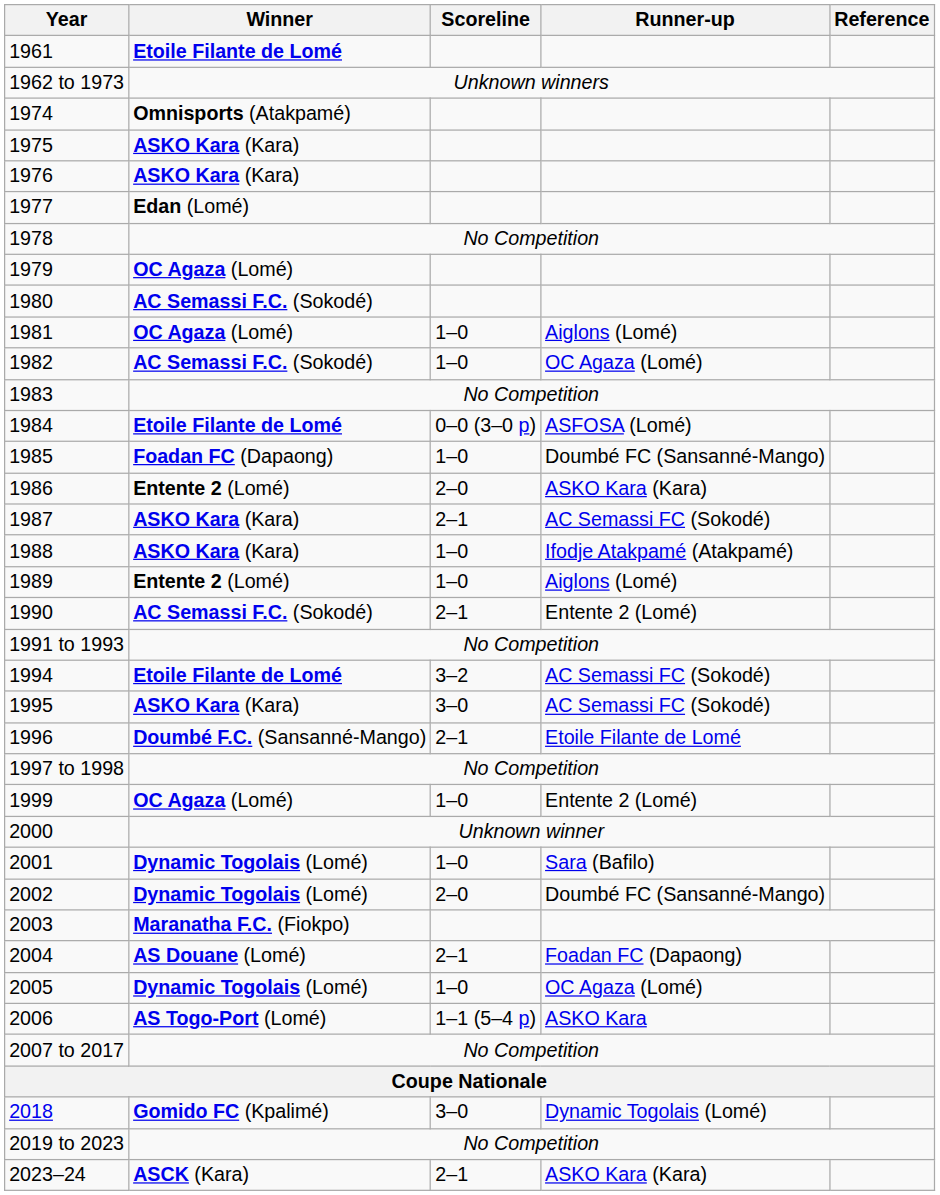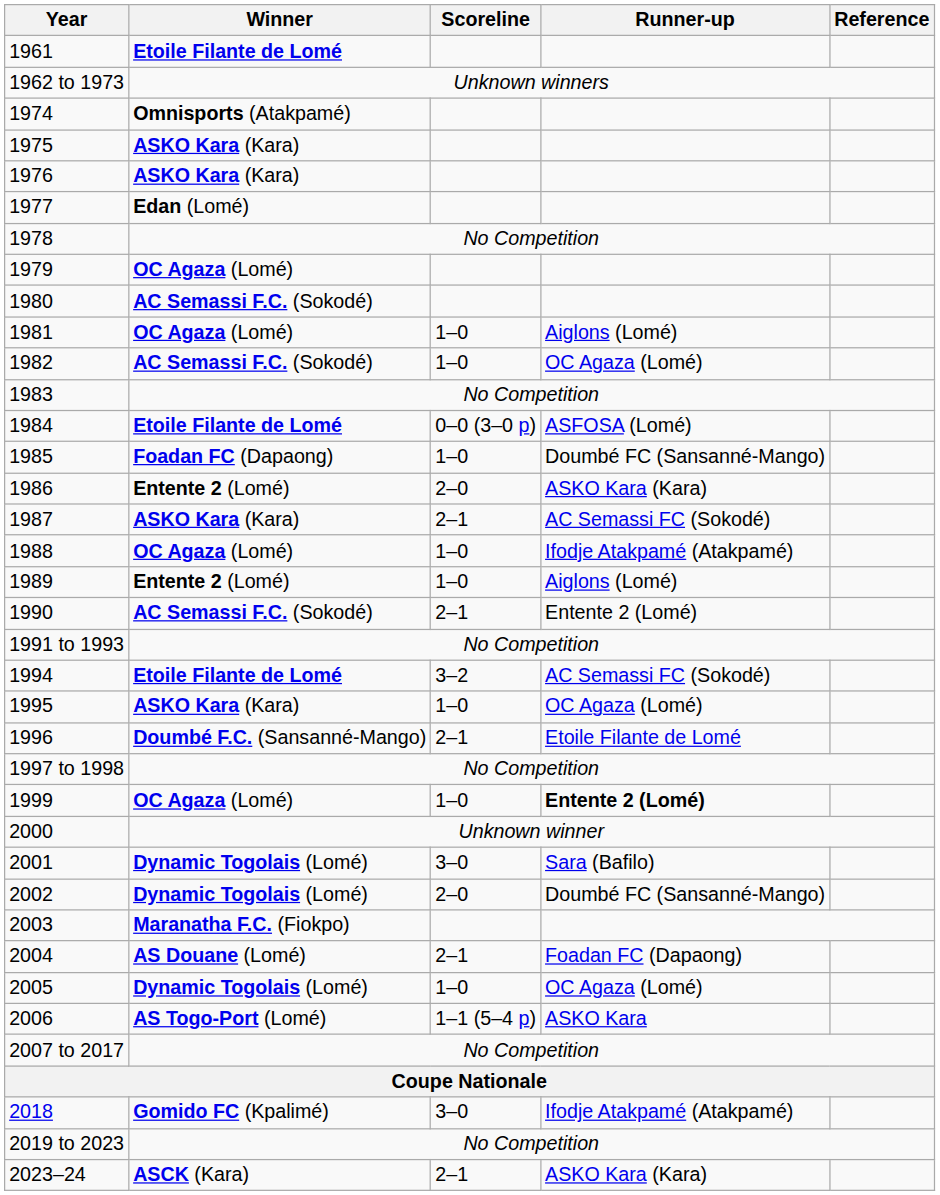1988 | Winner: ASKO Kara (Kara) -> OC Agaza (Lomé)
1995 | Scoreline: 3–0 -> 1–0
1995 | Runner-up: AC Semassi FC (Sokodé) -> OC Agaza (Lomé)
1999 | Runner-up: normal -> bold
2001 | Scoreline: 1–0 -> 3–0
2018 | Runner-up: Dynamic Togolais (Lomé) -> Ifodje Atakpamé (Atakpamé)
